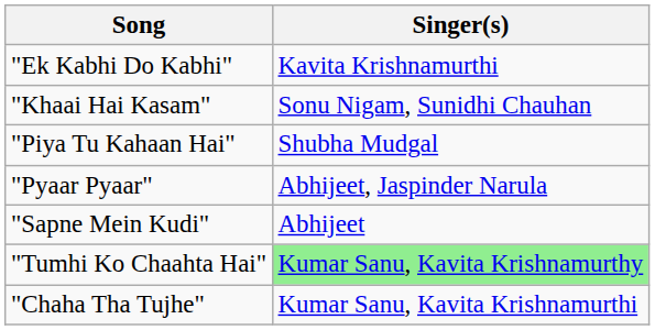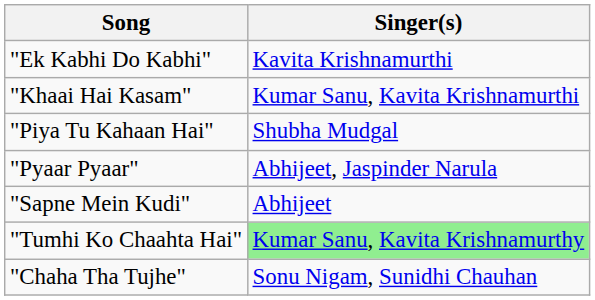"Khaai Hai Kasam" | Singer(s): Sonu Nigam, Sunidhi Chauhan -> Kumar Sanu, Kavita Krishnamurthi
"Chaha Tha Tujhe" | Singer(s): Kumar Sanu, Kavita Krishnamurthi -> Sonu Nigam, Sunidhi Chauhan
